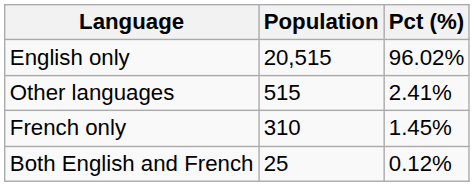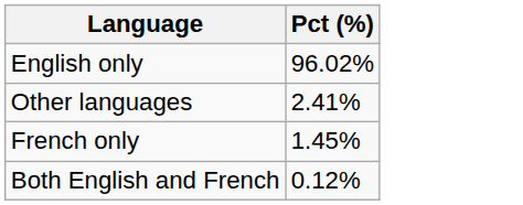- column: Population | 20,515 | 515 | 310 | 25
